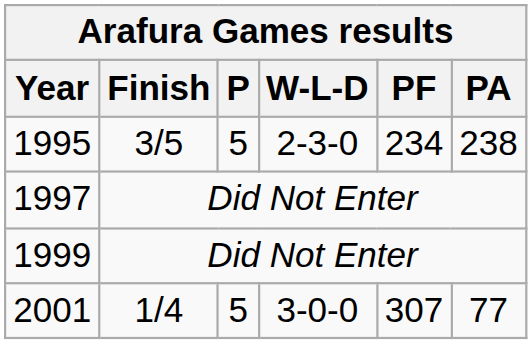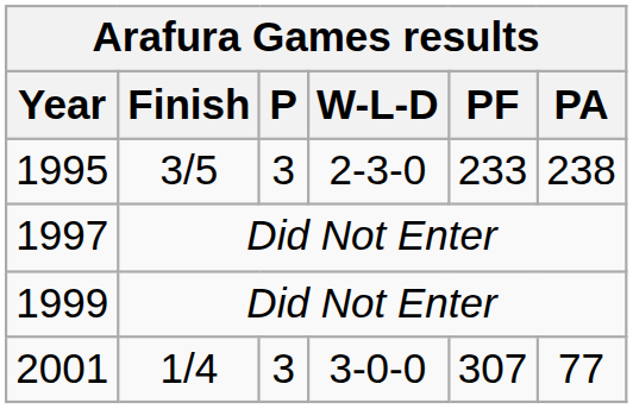1995 | P: 5 -> 3
1995 | PF: 234 -> 233
2001 | P: 5 -> 3
